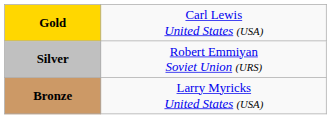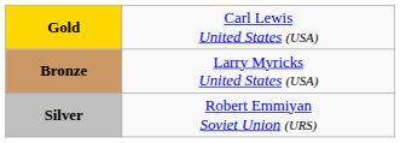rows swapped: Silver <-> Bronze
